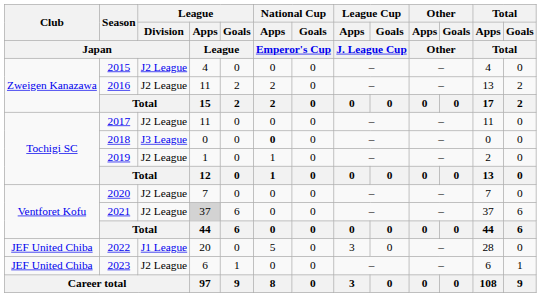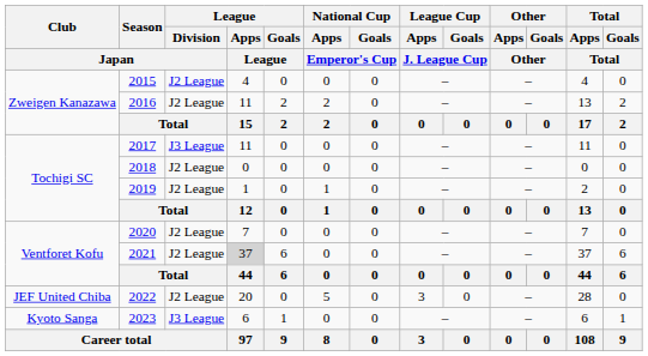2017 | League / Division / Japan: J2 League -> J3 League
2018 | League / Division / Japan: J3 League -> J2 League
2018 | National Cup / Apps / Emperor's Cup: bold -> normal
2022 | League / Division / Japan: J1 League -> J2 League
2023 | Club / Japan: JEF United Chiba -> Kyoto Sanga
2023 | League / Division / Japan: J2 League -> J3 League
